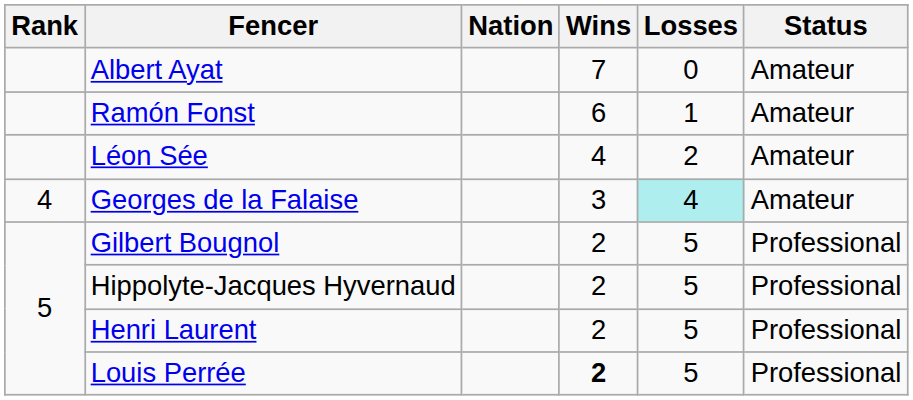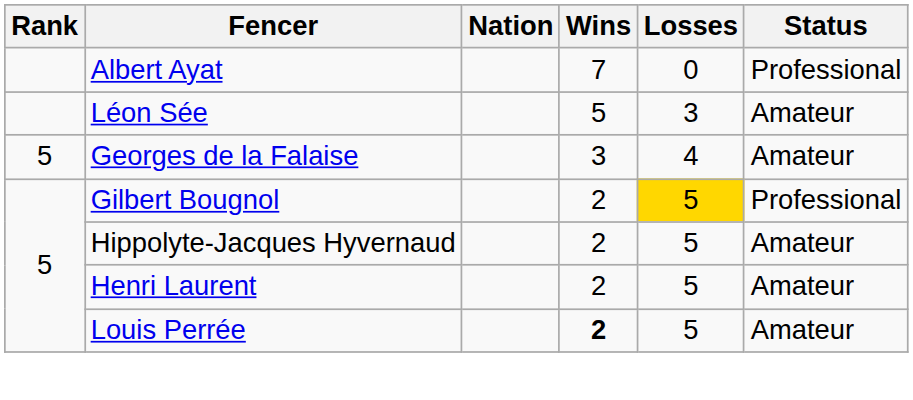Albert Ayat | Status: Amateur -> Professional
- row: Ramón Fonst | 6 | 1 | Amateur
Léon Sée | Wins: 4 -> 5
Léon Sée | Losses: 2 -> 3
Georges de la Falaise | Rank: 4 -> 5
Georges de la Falaise | Losses: paleturquoise background -> no background
Gilbert Bougnol | Losses: no background -> gold background
Hippolyte-Jacques Hyvernaud | Status: Professional -> Amateur
Henri Laurent | Status: Professional -> Amateur
Louis Perrée | Status: Professional -> Amateur
